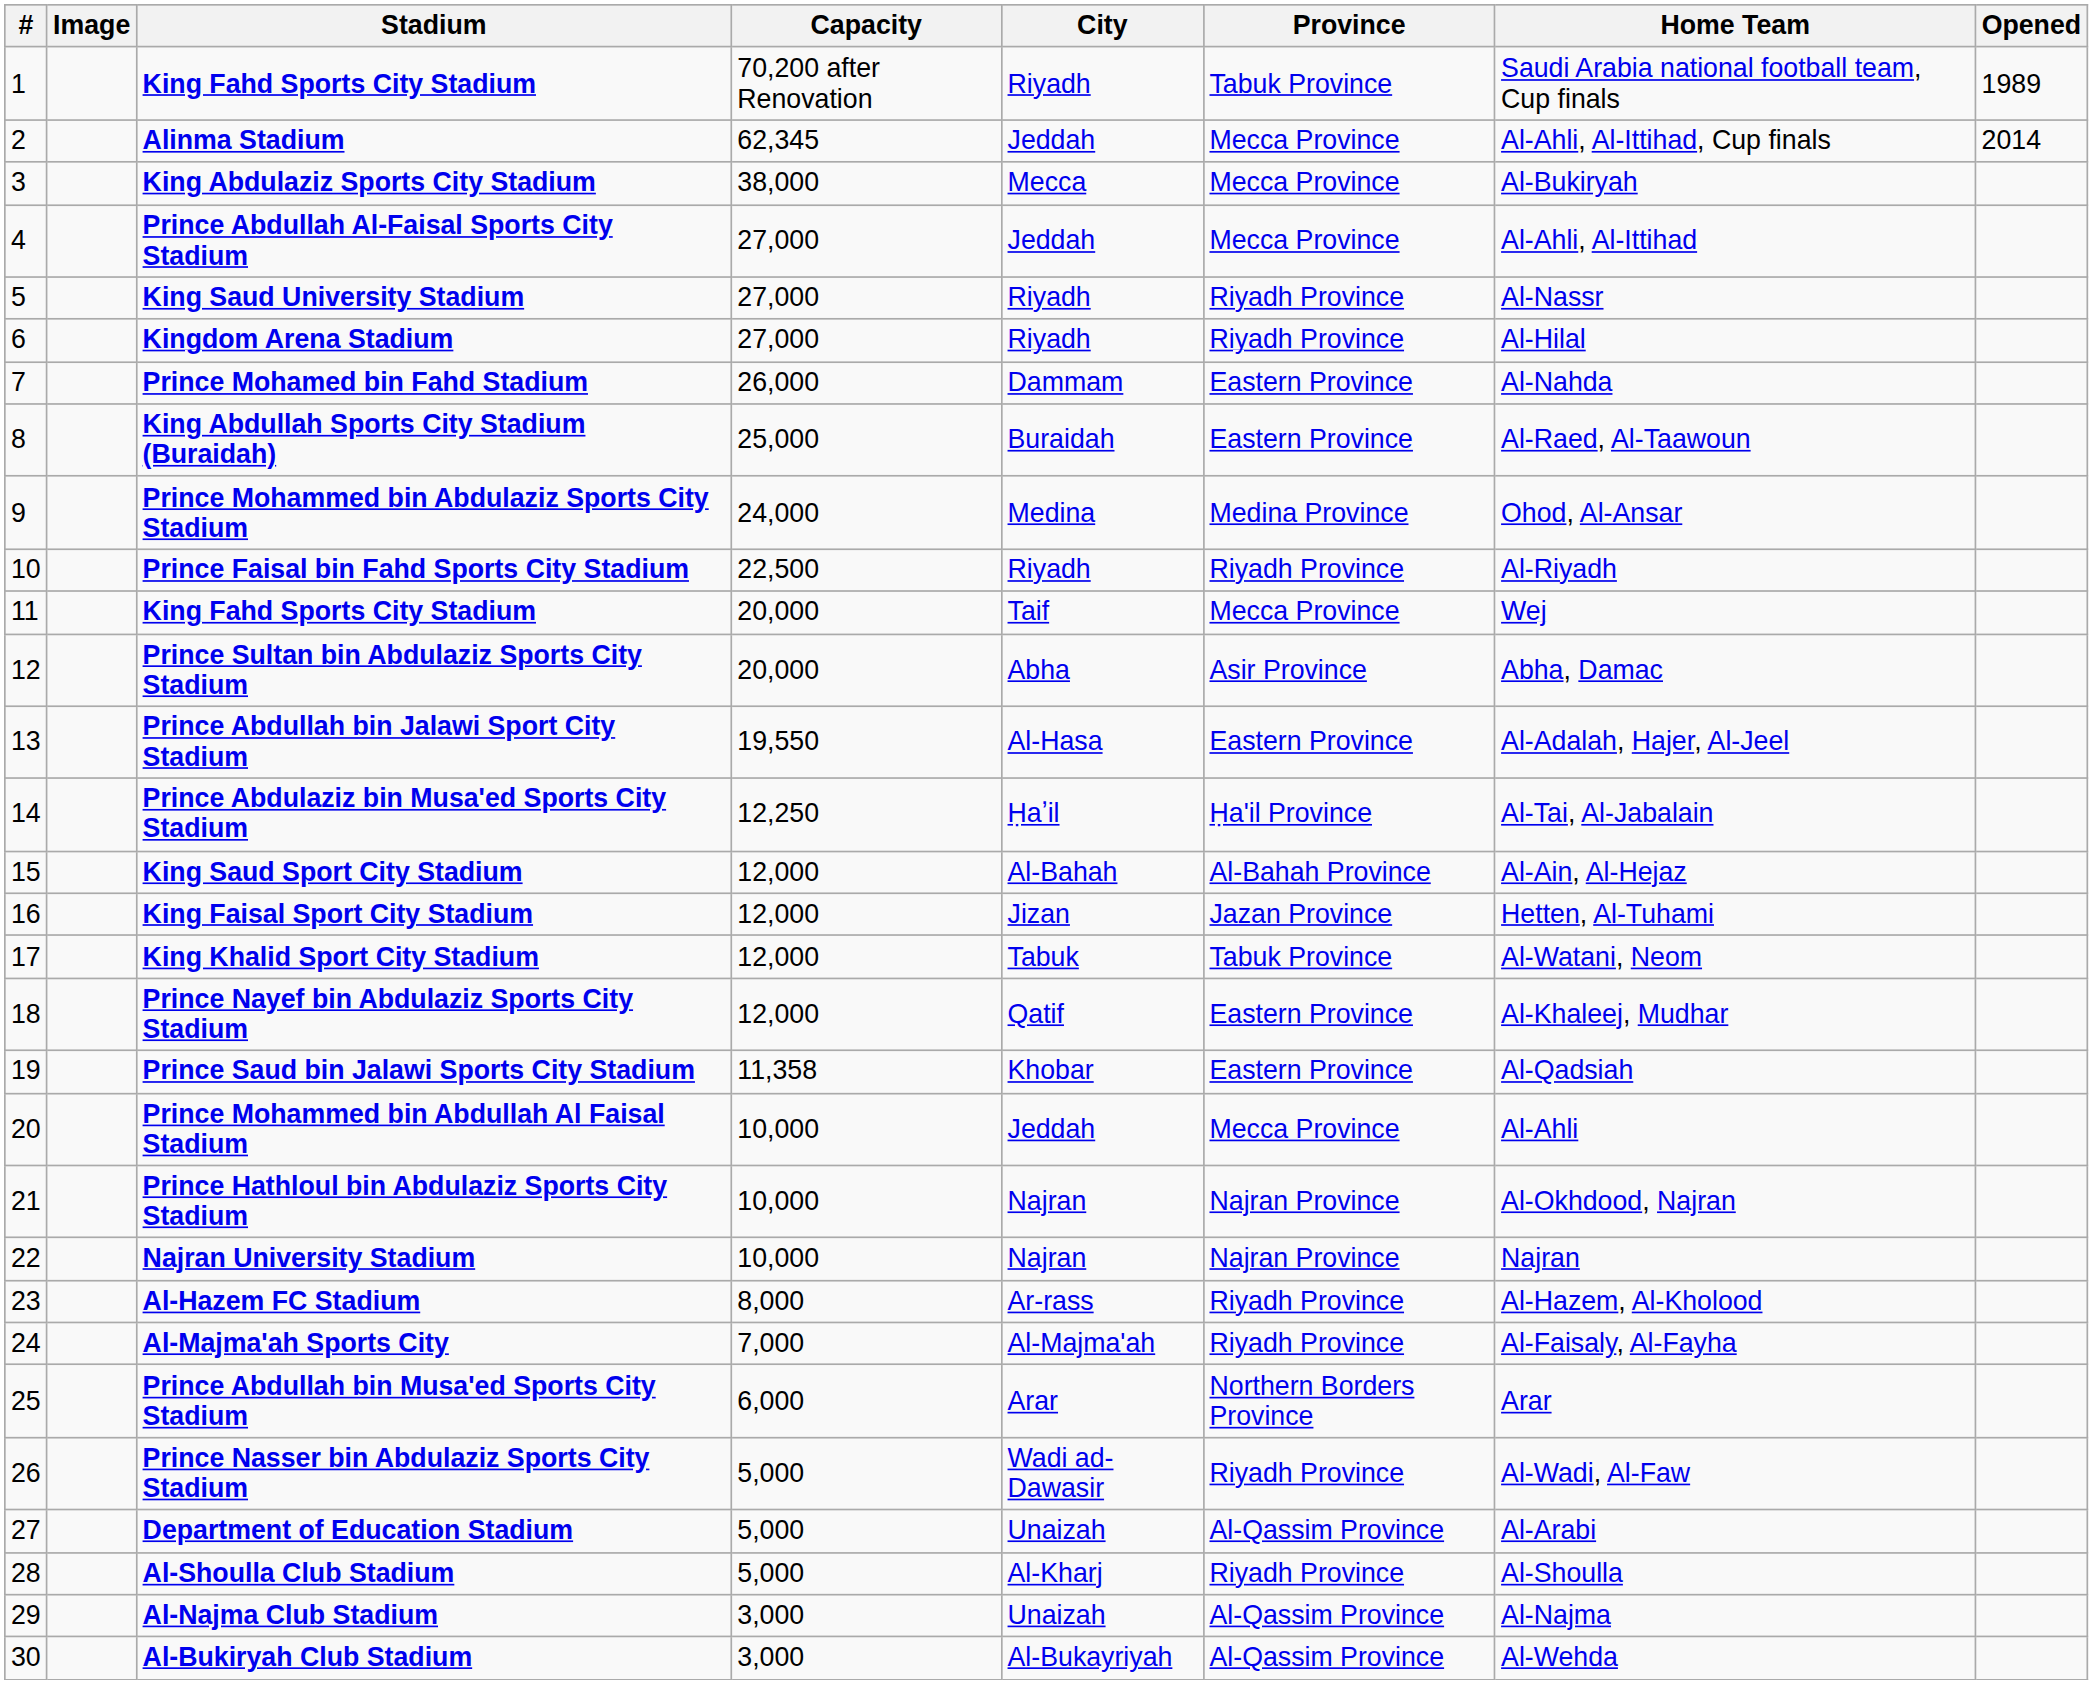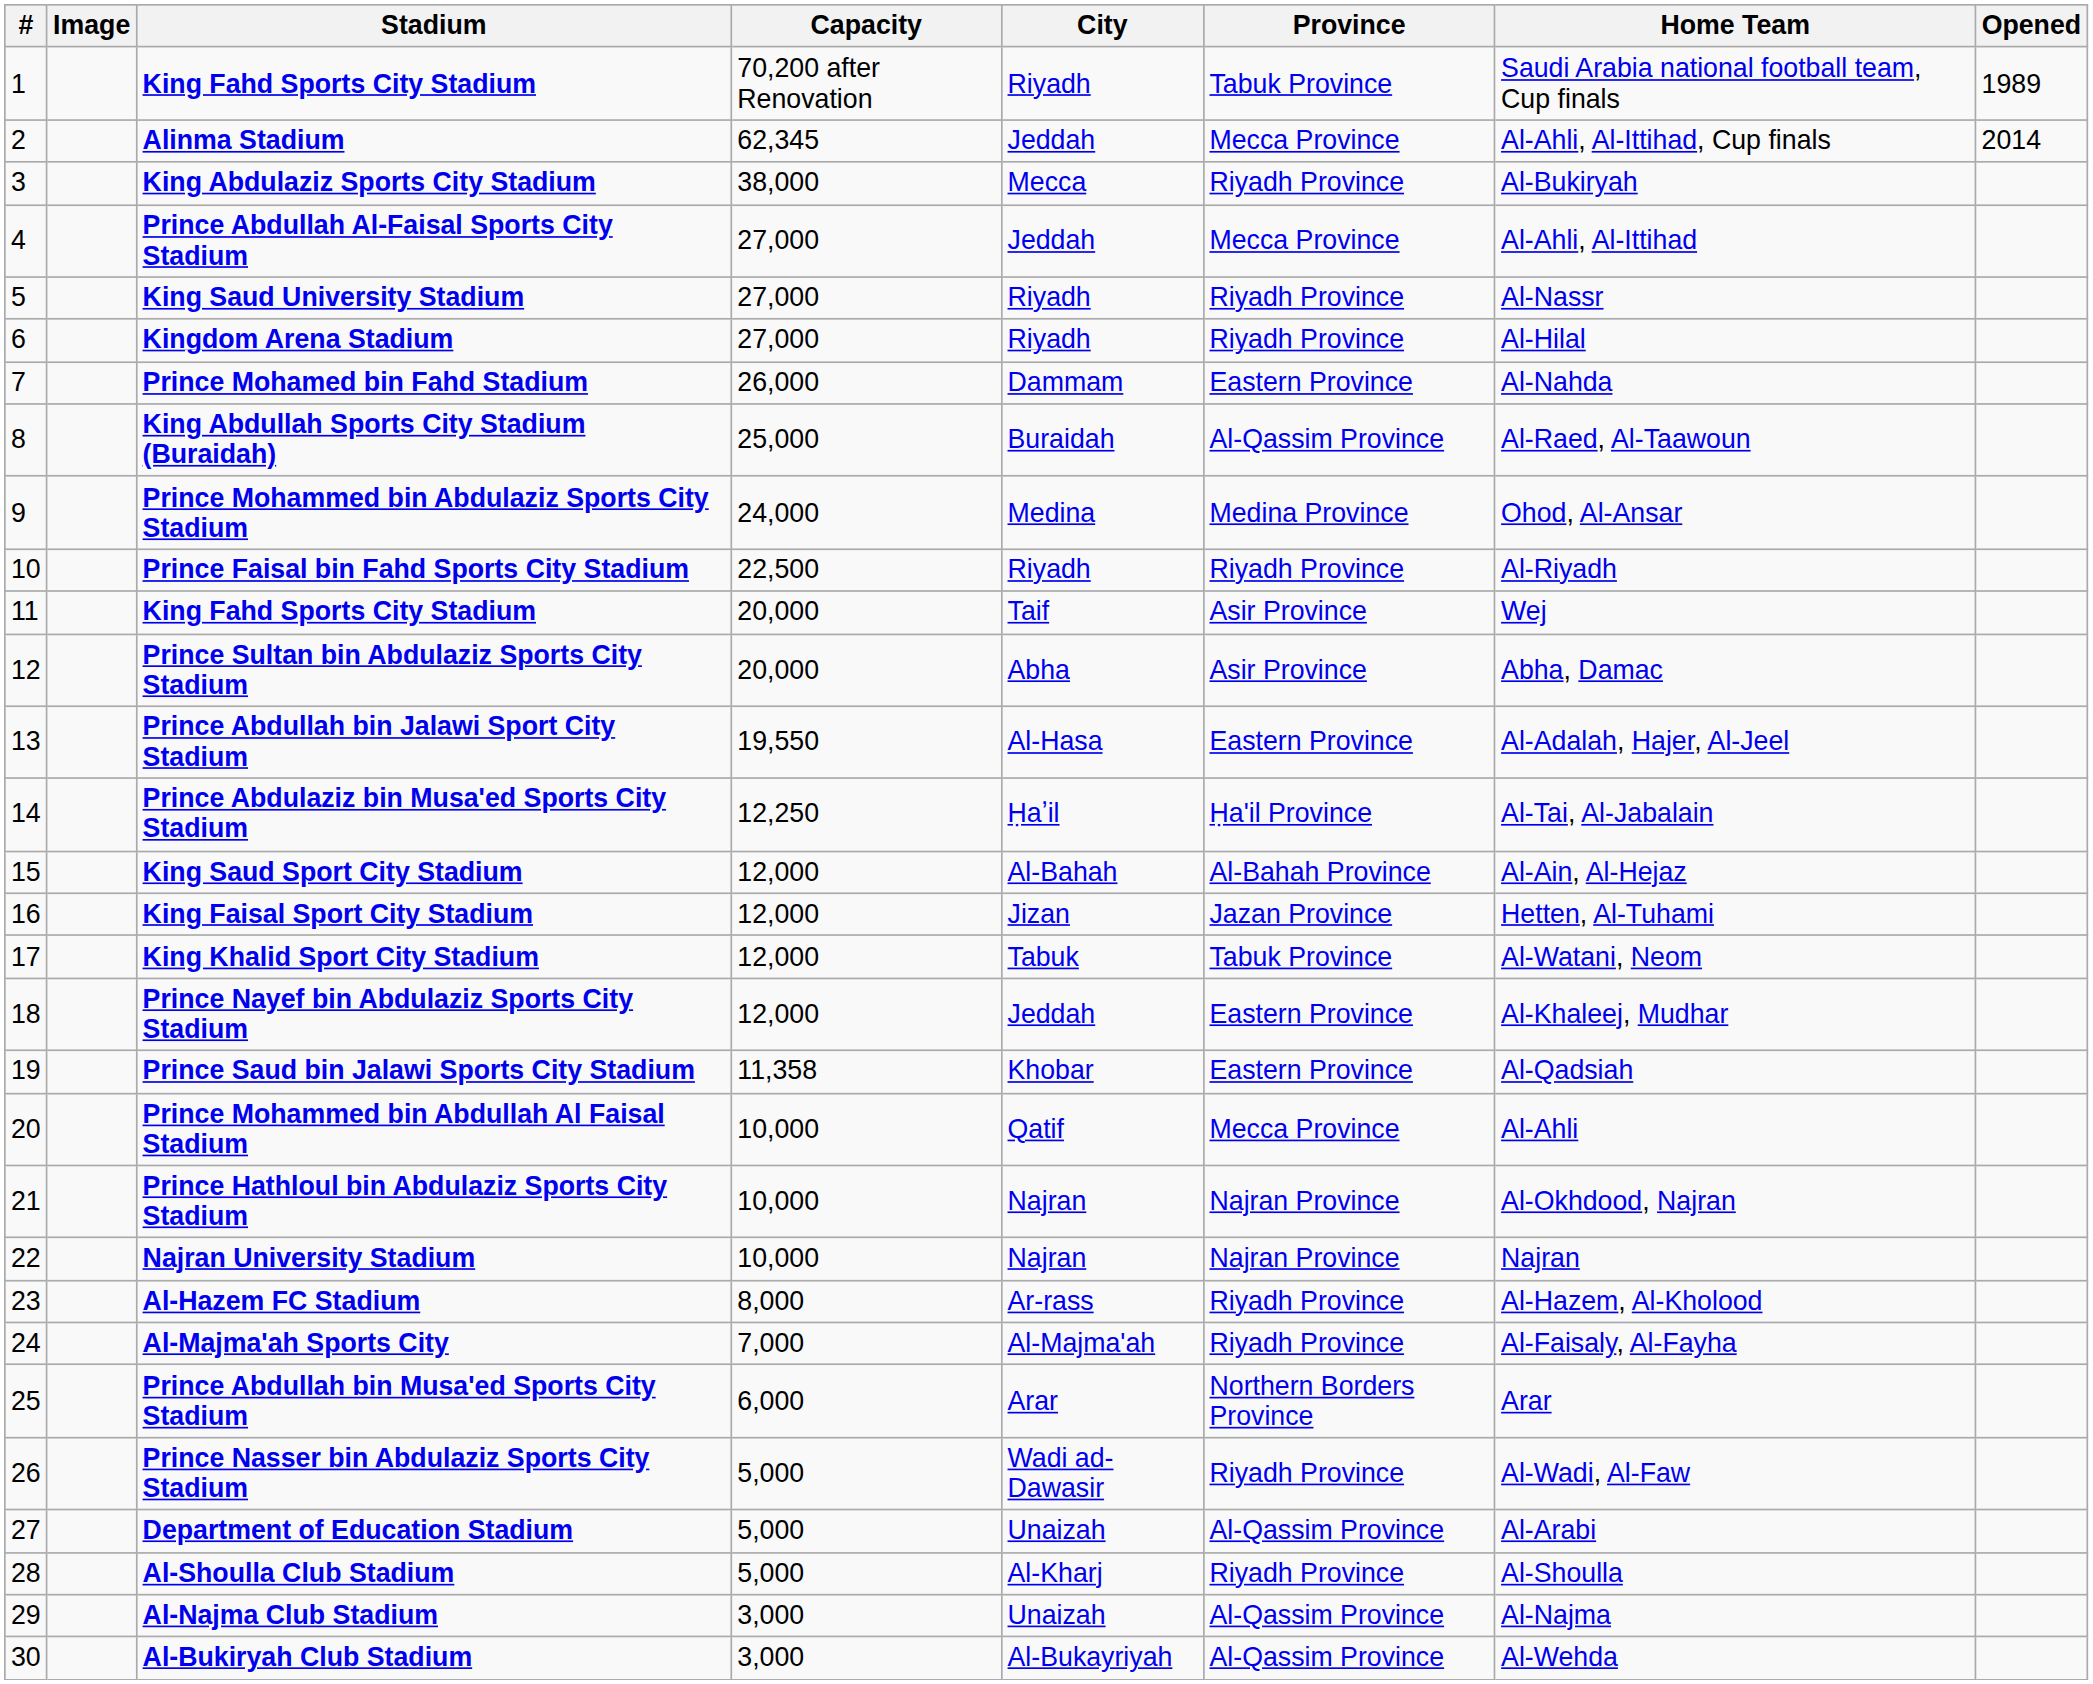King Abdulaziz Sports City Stadium | Province: Mecca Province -> Riyadh Province
King Abdullah Sports City Stadium (Buraidah) | Province: Eastern Province -> Al-Qassim Province
11 / King Fahd Sports City Stadium | Province: Mecca Province -> Asir Province
Prince Nayef bin Abdulaziz Sports City Stadium | City: Qatif -> Jeddah
Prince Mohammed bin Abdullah Al Faisal Stadium | City: Jeddah -> Qatif
